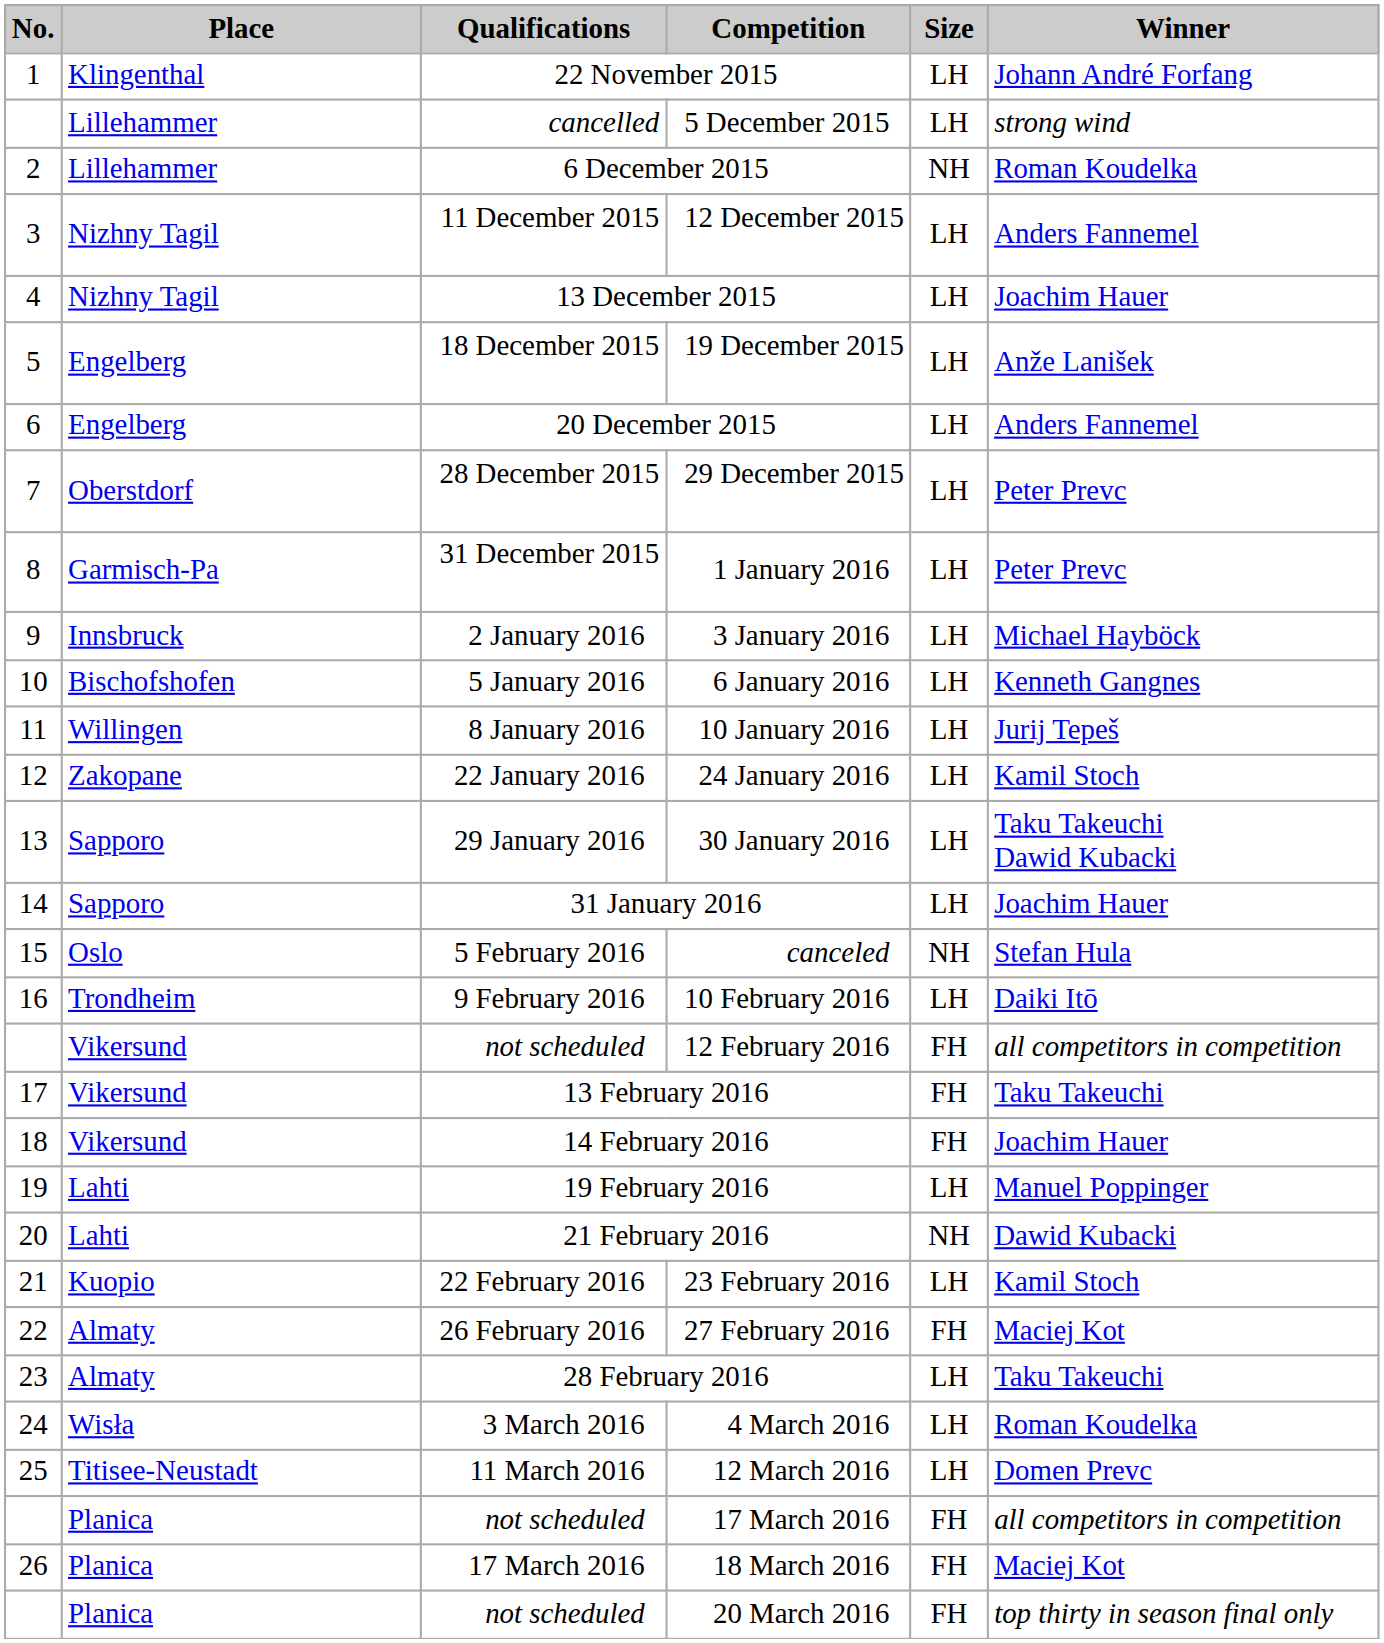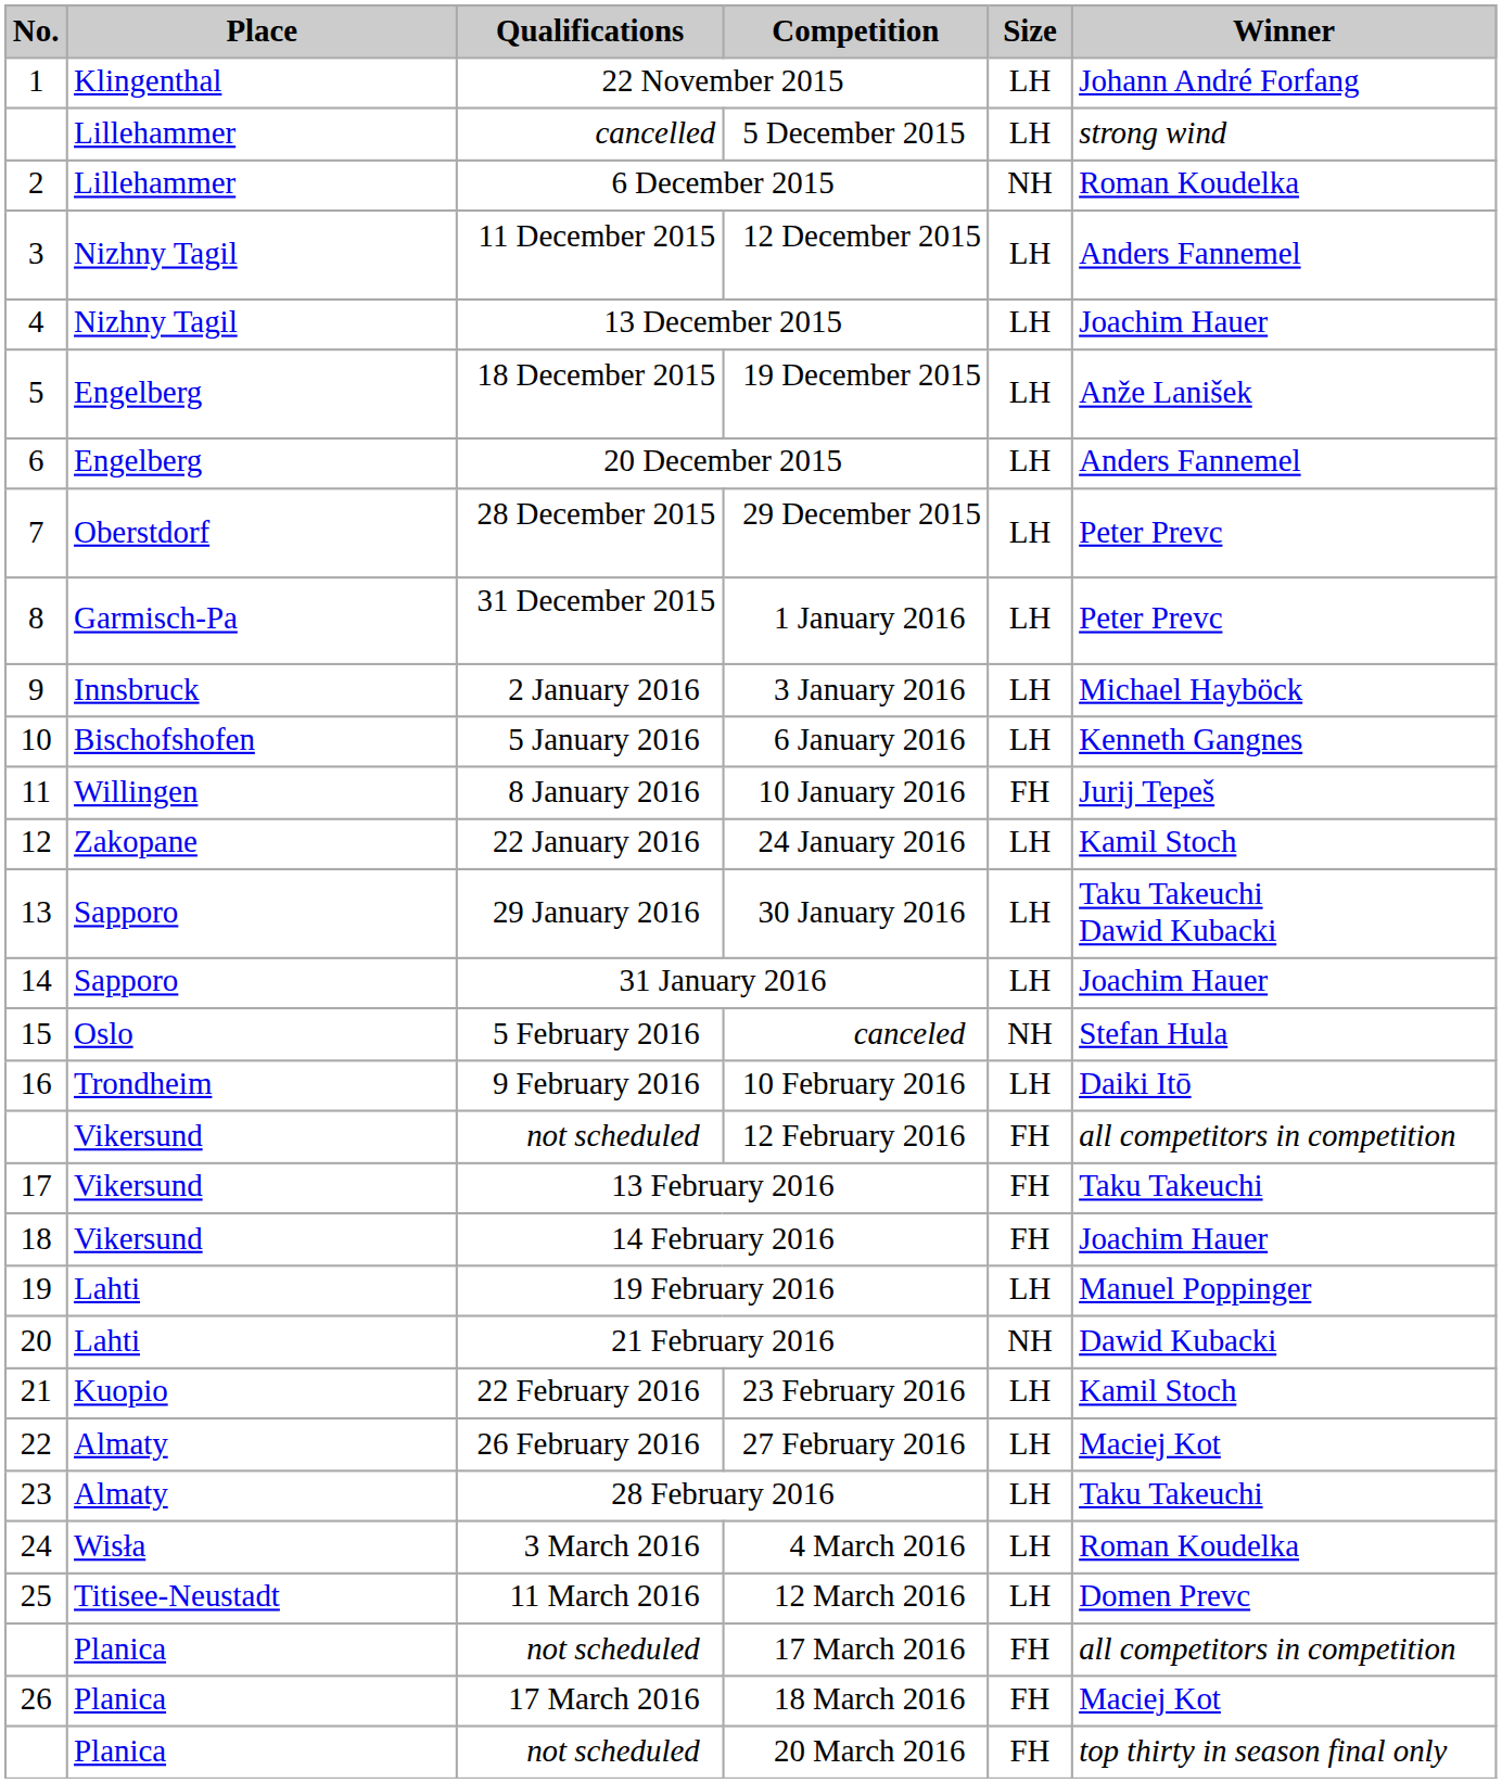10 January 2016 | Size: LH -> FH
27 February 2016 | Size: FH -> LH
